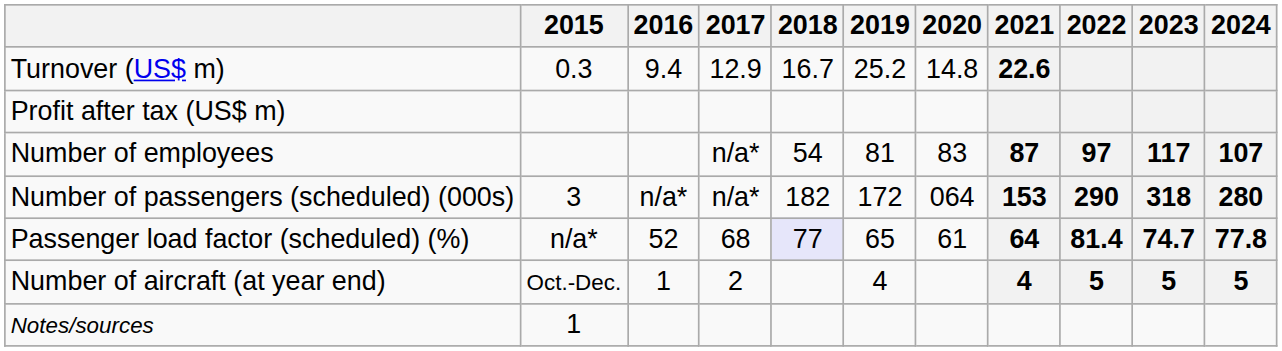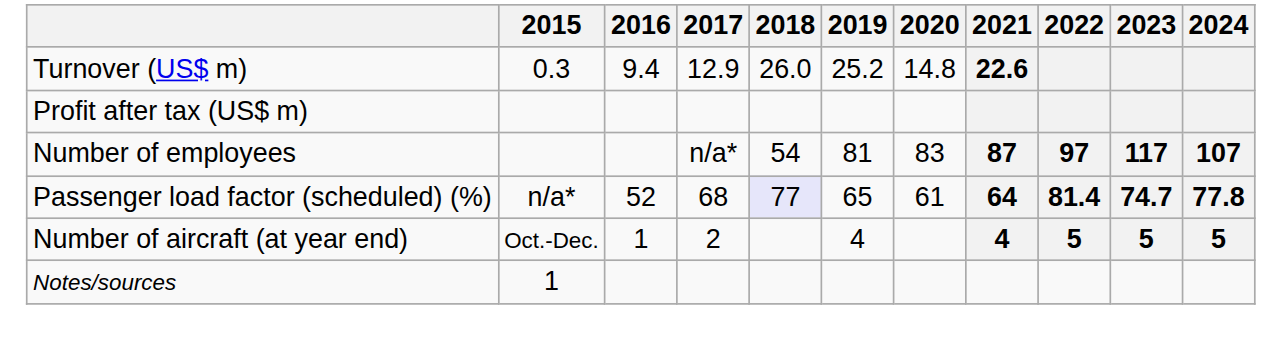Turnover (US$ m) | 2018: 16.7 -> 26.0
- row: Number of passengers (scheduled) (000s) | 3 | n/a* | n/a* | 182 | 172 | 064 | 153 | 290 | 318 | 280
